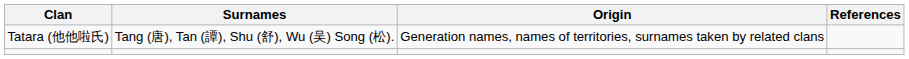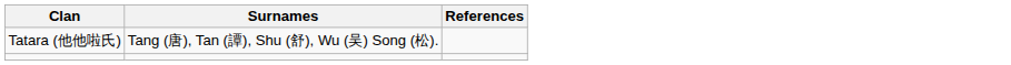- column: Origin | Generation names, names of territories, surnames taken by related clans
